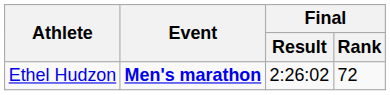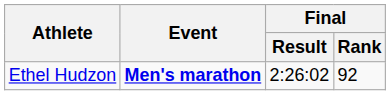Ethel Hudzon | Final / Rank: 72 -> 92
